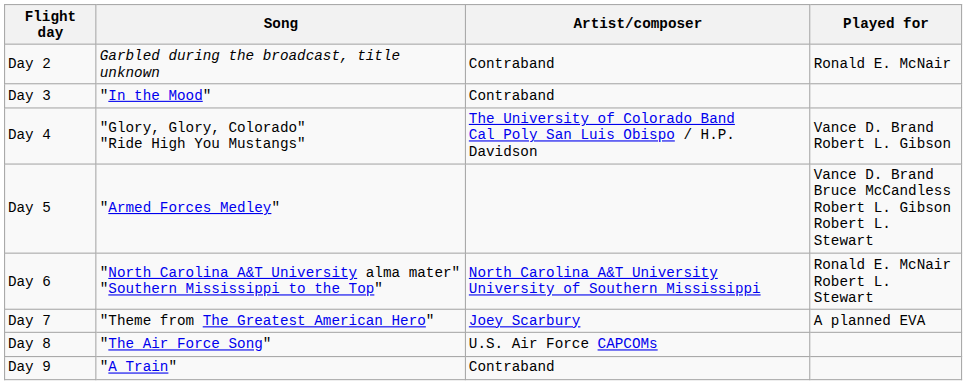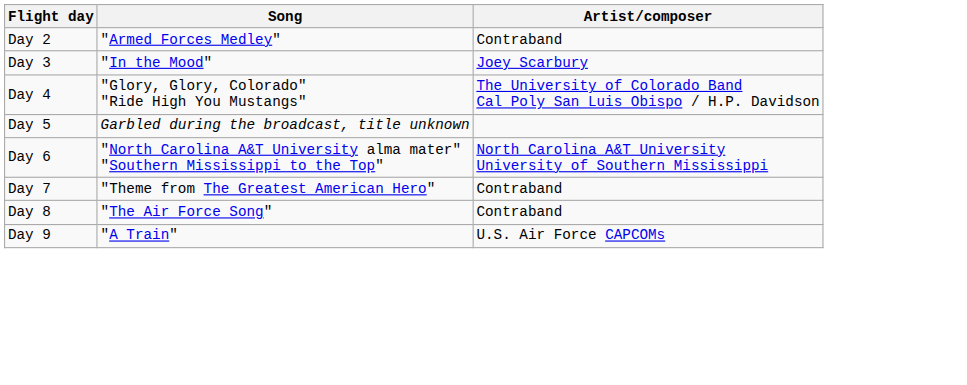- column: Played for | Ronald E. McNair | Vance D. Brand Robert L. Gibson | Vance D. Brand Bruce McCandless Robert L. Gibson Robert L. Stewart | Ronald E. McNair Robert L. Stewart | A planned EVA
Day 2 | Song: Garbled during the broadcast, title unknown -> "Armed Forces Medley"
Day 3 | Artist/composer: Contraband -> Joey Scarbury
Day 5 | Song: "Armed Forces Medley" -> Garbled during the broadcast, title unknown
Day 7 | Artist/composer: Joey Scarbury -> Contraband
Day 8 | Artist/composer: U.S. Air Force CAPCOMs -> Contraband
Day 9 | Artist/composer: Contraband -> U.S. Air Force CAPCOMs
